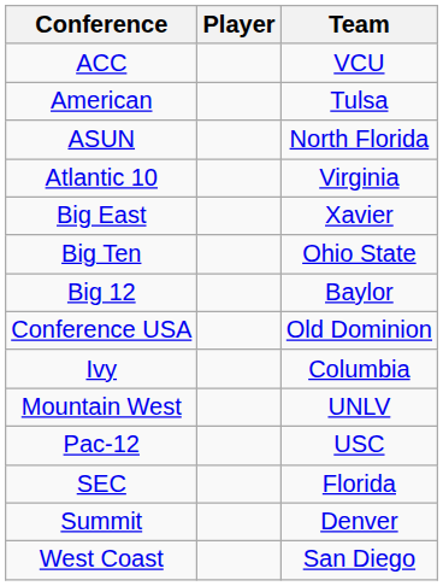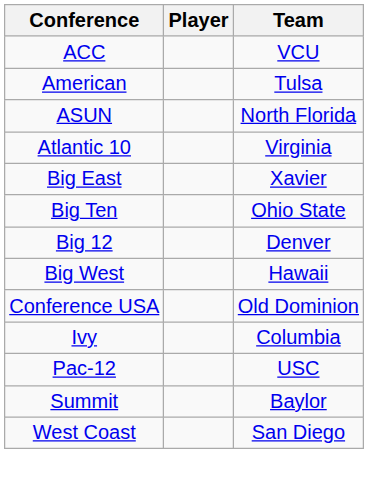Big 12 | Team: Baylor -> Denver
+ row: Big West | Hawaii
- row: Mountain West | UNLV
- row: SEC | Florida
Summit | Team: Denver -> Baylor
